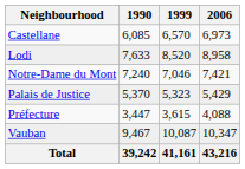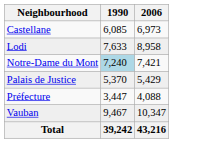- column: 1999 | 6,570 | 8,520 | 7,046 | 5,323 | 3,615 | 10,087 | 41,161
Notre-Dame du Mont | 1990: no background -> lightblue background
